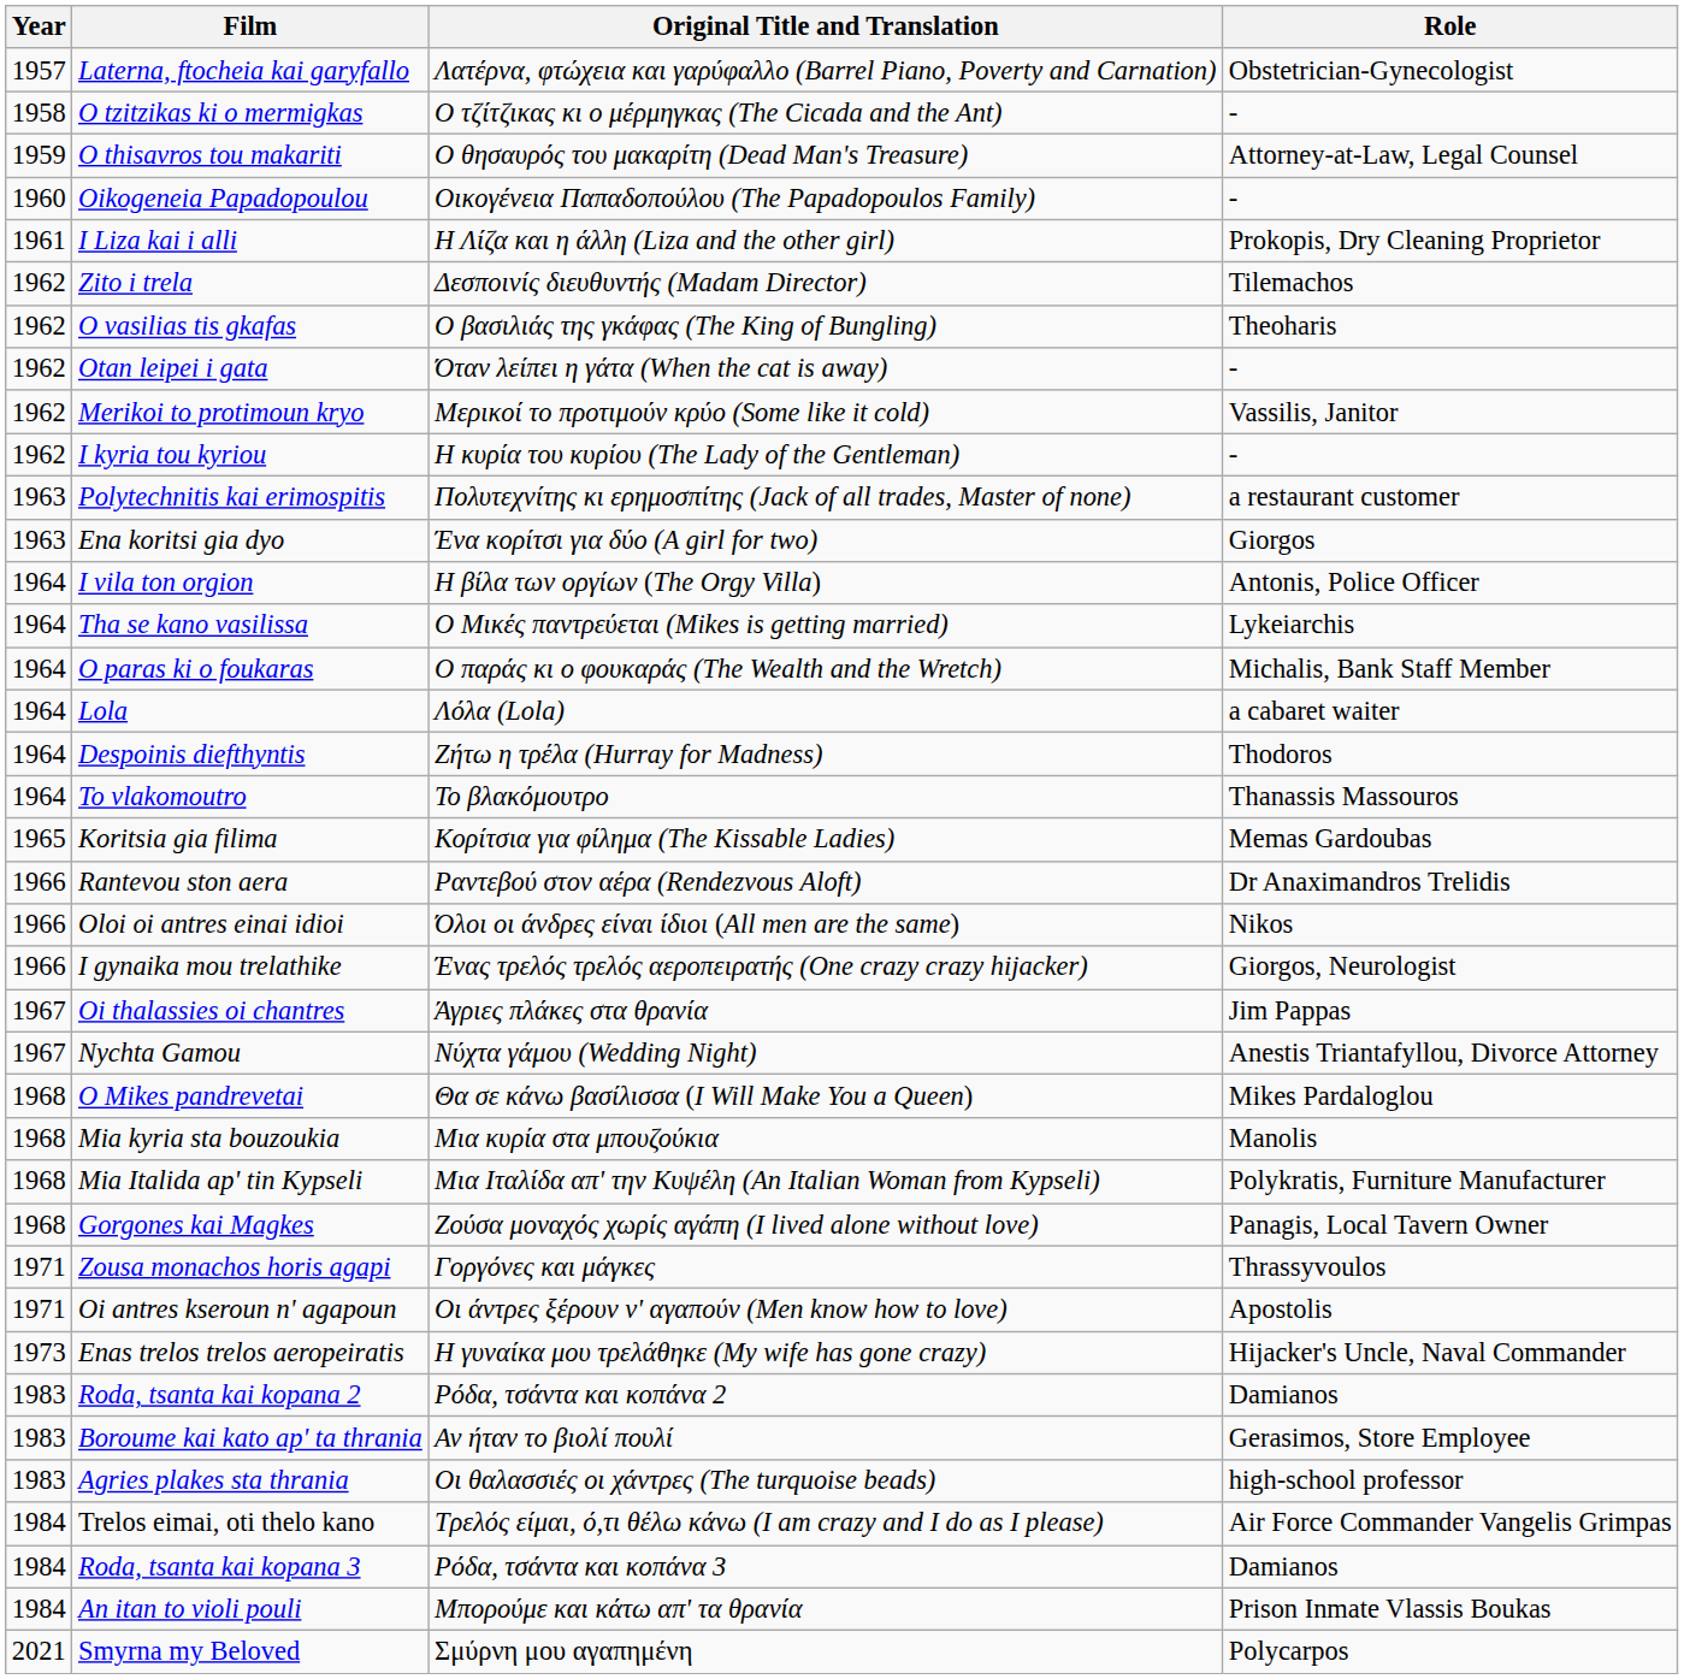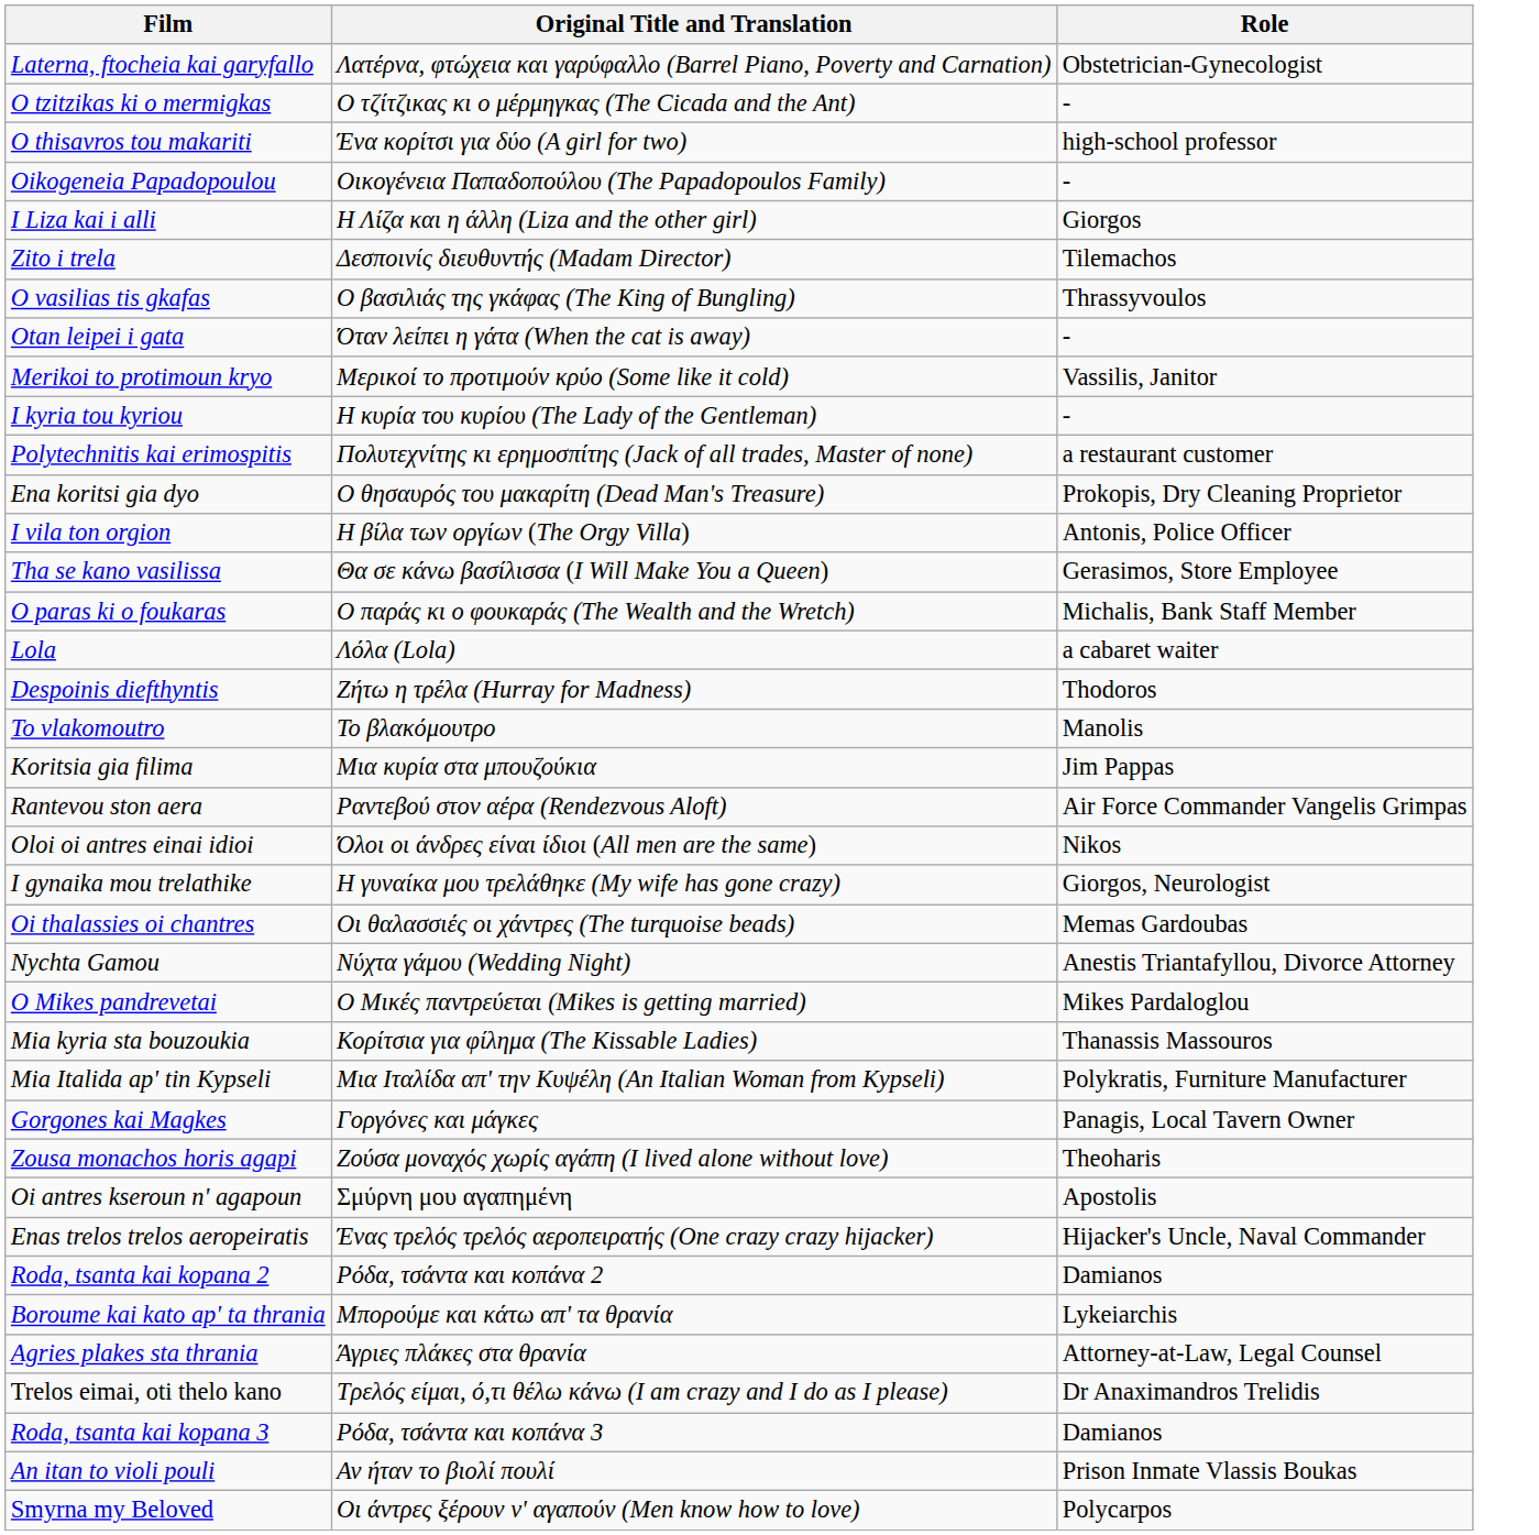- column: Year | 1957 | 1958 | 1959 | 1960 | 1961 | 1962 | 1962 | 1962 | 1962 | 1962 | 1963 | 1963 | 1964 | 1964 | 1964 | 1964 | 1964 | 1964 | 1965 | 1966 | 1966 | 1966 | 1967 | 1967 | 1968 | 1968 | 1968 | 1968 | 1971 | 1971 | 1973 | 1983 | 1983 | 1983 | 1984 | 1984 | 1984 | 2021
O thisavros tou makariti | Original Title and Translation: Ο θησαυρός του μακαρίτη (Dead Man's Treasure) -> Ένα κορίτσι για δύο (A girl for two)
O thisavros tou makariti | Role: Attorney-at-Law, Legal Counsel -> high-school professor
I Liza kai i alli | Role: Prokopis, Dry Cleaning Proprietor -> Giorgos
O vasilias tis gkafas | Role: Theoharis -> Thrassyvoulos
Ena koritsi gia dyo | Original Title and Translation: Ένα κορίτσι για δύο (A girl for two) -> Ο θησαυρός του μακαρίτη (Dead Man's Treasure)
Ena koritsi gia dyo | Role: Giorgos -> Prokopis, Dry Cleaning Proprietor
Tha se kano vasilissa | Original Title and Translation: Ο Μικές παντρεύεται (Mikes is getting married) -> Θα σε κάνω βασίλισσα (I Will Make You a Queen)
Tha se kano vasilissa | Role: Lykeiarchis -> Gerasimos, Store Employee
To vlakomoutro | Role: Thanassis Massouros -> Manolis
Koritsia gia filima | Original Title and Translation: Κορίτσια για φίλημα (The Kissable Ladies) -> Μια κυρία στα μπουζούκια
Koritsia gia filima | Role: Memas Gardoubas -> Jim Pappas
Rantevou ston aera | Role: Dr Anaximandros Trelidis -> Air Force Commander Vangelis Grimpas
I gynaika mou trelathike | Original Title and Translation: Ένας τρελός τρελός αεροπειρατής (One crazy crazy hijacker) -> Η γυναίκα μου τρελάθηκε (My wife has gone crazy)
Oi thalassies oi chantres | Original Title and Translation: Άγριες πλάκες στα θρανία -> Οι θαλασσιές οι χάντρες (The turquoise beads)
Oi thalassies oi chantres | Role: Jim Pappas -> Memas Gardoubas
O Mikes pandrevetai | Original Title and Translation: Θα σε κάνω βασίλισσα (I Will Make You a Queen) -> Ο Μικές παντρεύεται (Mikes is getting married)
Mia kyria sta bouzoukia | Original Title and Translation: Μια κυρία στα μπουζούκια -> Κορίτσια για φίλημα (The Kissable Ladies)
Mia kyria sta bouzoukia | Role: Manolis -> Thanassis Massouros
Gorgones kai Magkes | Original Title and Translation: Ζούσα μοναχός χωρίς αγάπη (I lived alone without love) -> Γοργόνες και μάγκες
Zousa monachos horis agapi | Original Title and Translation: Γοργόνες και μάγκες -> Ζούσα μοναχός χωρίς αγάπη (I lived alone without love)
Zousa monachos horis agapi | Role: Thrassyvoulos -> Theoharis
Oi antres kseroun n' agapoun | Original Title and Translation: Οι άντρες ξέρουν ν' αγαπούν (Men know how to love) -> Σμύρνη μου αγαπημένη
Enas trelos trelos aeropeiratis | Original Title and Translation: Η γυναίκα μου τρελάθηκε (My wife has gone crazy) -> Ένας τρελός τρελός αεροπειρατής (One crazy crazy hijacker)
Boroume kai kato ap' ta thrania | Original Title and Translation: Αν ήταν το βιολί πουλί -> Μπορούμε και κάτω απ' τα θρανία
Boroume kai kato ap' ta thrania | Role: Gerasimos, Store Employee -> Lykeiarchis
Agries plakes sta thrania | Original Title and Translation: Οι θαλασσιές οι χάντρες (The turquoise beads) -> Άγριες πλάκες στα θρανία
Agries plakes sta thrania | Role: high-school professor -> Attorney-at-Law, Legal Counsel
Trelos eimai, oti thelo kano | Role: Air Force Commander Vangelis Grimpas -> Dr Anaximandros Trelidis
An itan to violi pouli | Original Title and Translation: Μπορούμε και κάτω απ' τα θρανία -> Αν ήταν το βιολί πουλί
Smyrna my Beloved | Original Title and Translation: Σμύρνη μου αγαπημένη -> Οι άντρες ξέρουν ν' αγαπούν (Men know how to love)
